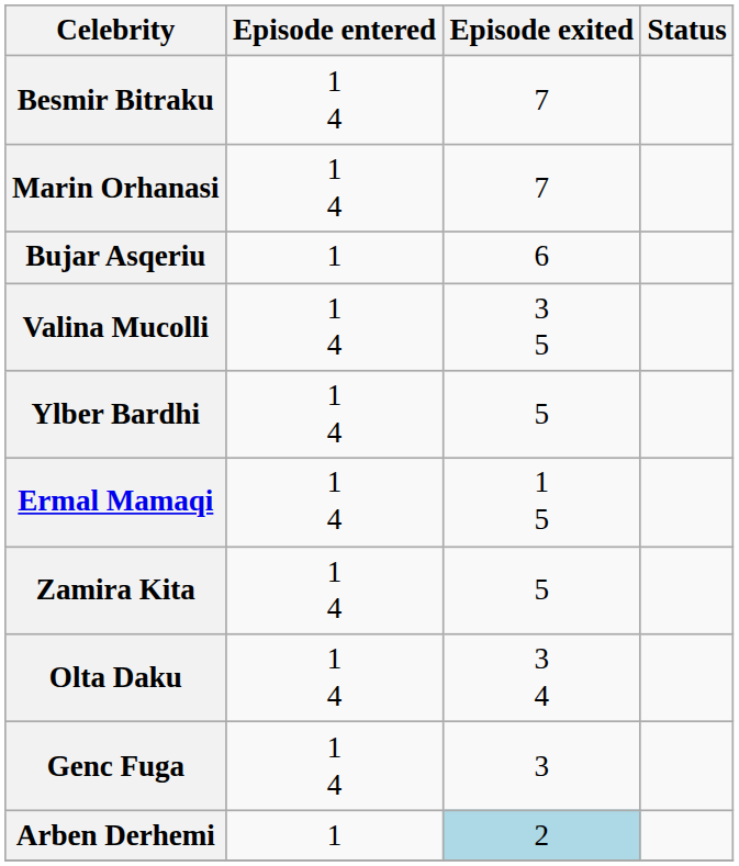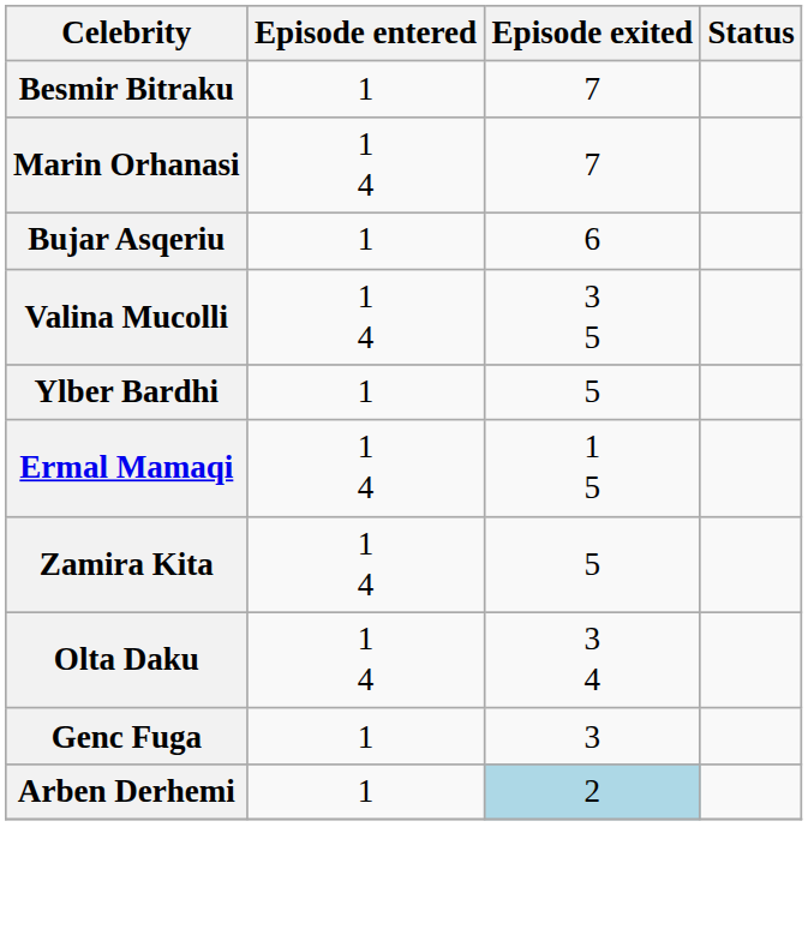Besmir Bitraku | Episode entered: 1 4 -> 1
Ylber Bardhi | Episode entered: 1 4 -> 1
Genc Fuga | Episode entered: 1 4 -> 1
